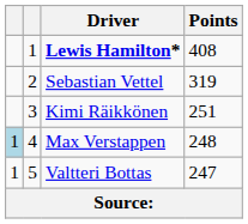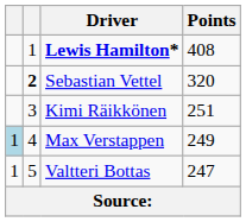Sebastian Vettel | column 2: normal -> bold
Sebastian Vettel | Points: 319 -> 320
Max Verstappen | Points: 248 -> 249
